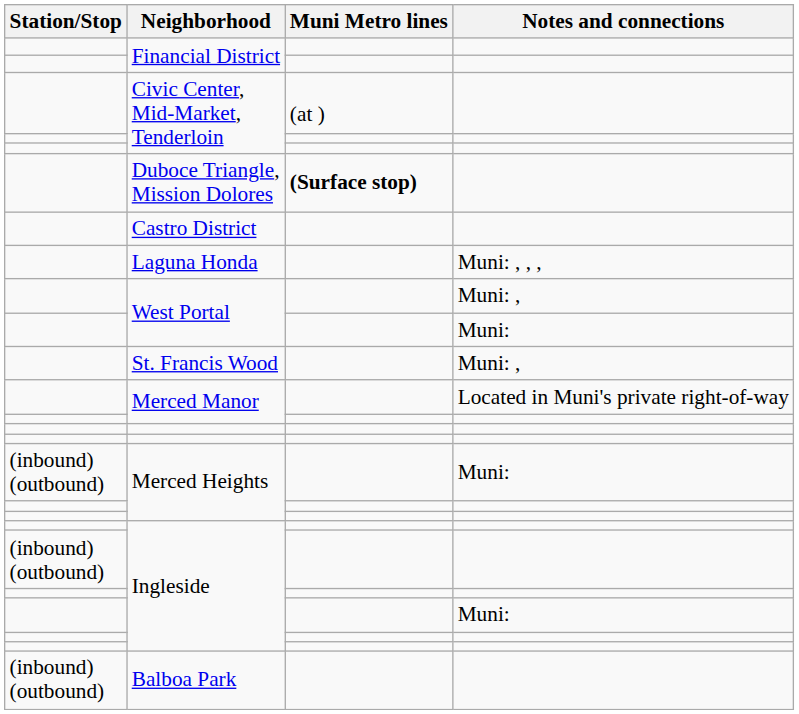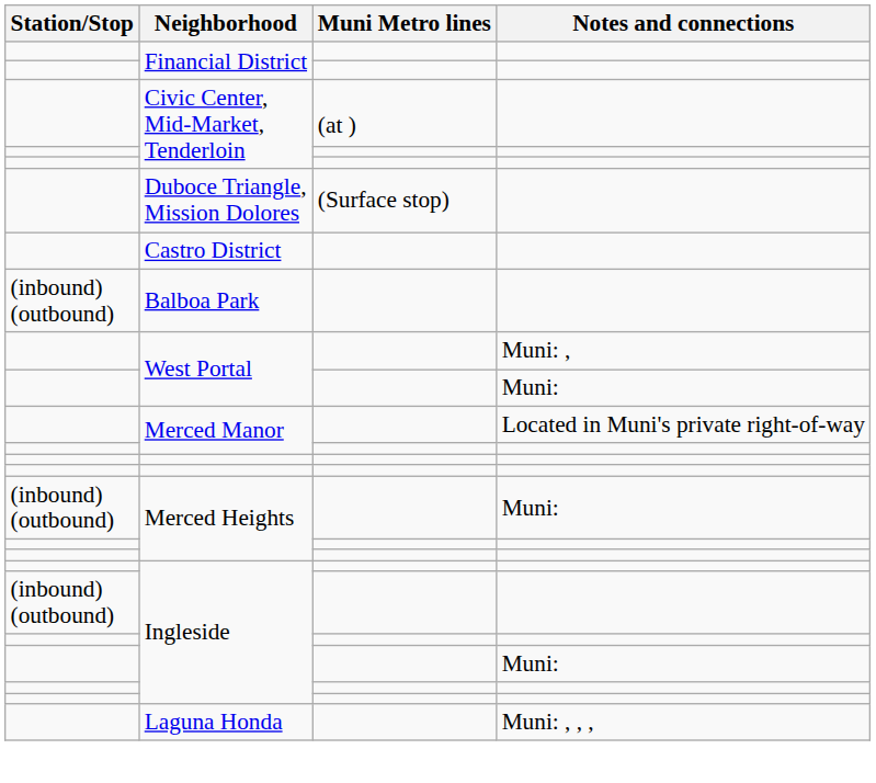Duboce Triangle, Mission Dolores | Muni Metro lines: bold -> normal
rows swapped: Laguna Honda <-> Balboa Park
- row: St. Francis Wood | Muni: ,
